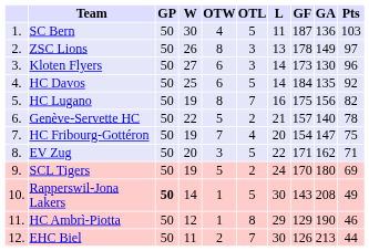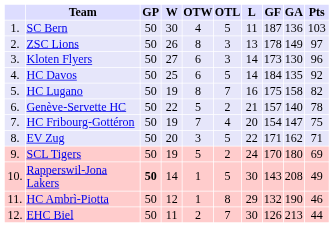HC Lugano | GA: 156 -> 158
HC Ambrì-Piotta | GF: 129 -> 132
